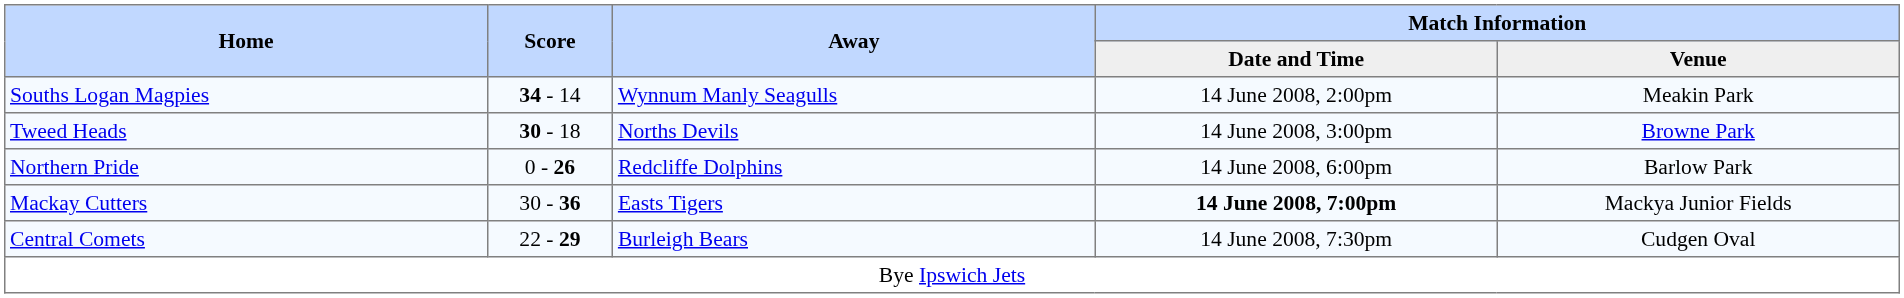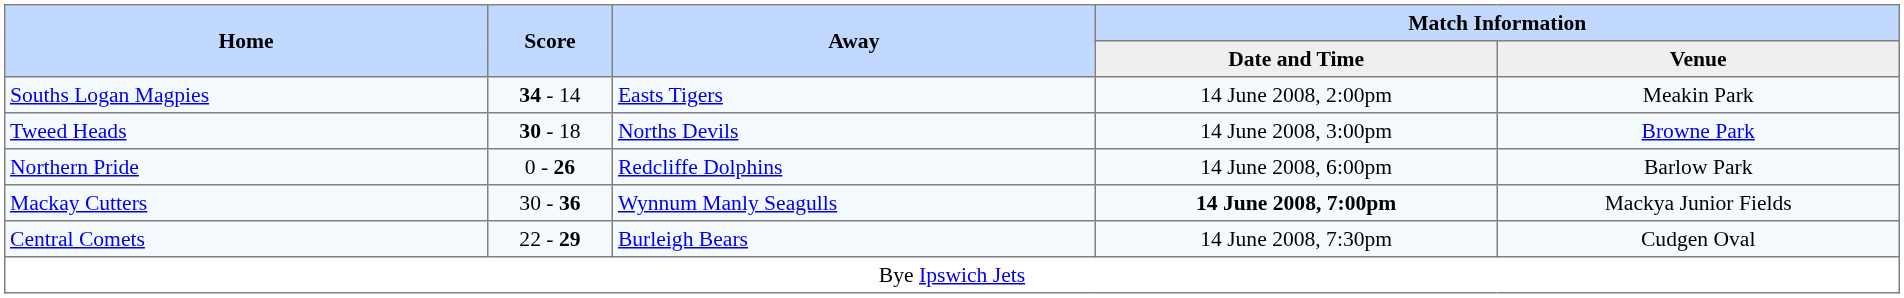Souths Logan Magpies | Away: Wynnum Manly Seagulls -> Easts Tigers
Mackay Cutters | Away: Easts Tigers -> Wynnum Manly Seagulls
